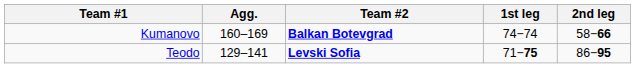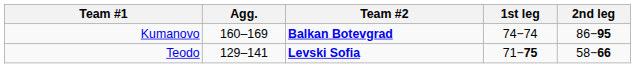Kumanovo | 2nd leg: 58−66 -> 86−95
Teodo | 2nd leg: 86−95 -> 58−66
